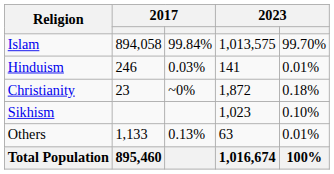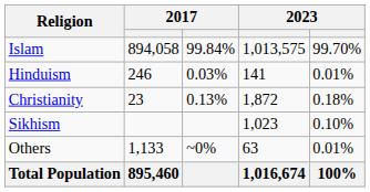Christianity | column 3: ~0% -> 0.13%
Others | column 3: 0.13% -> ~0%
